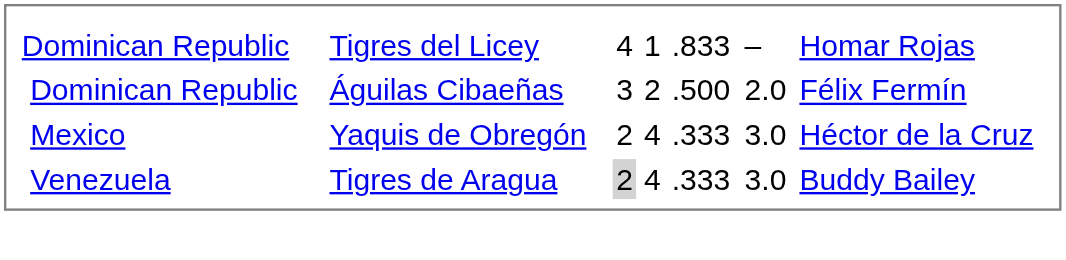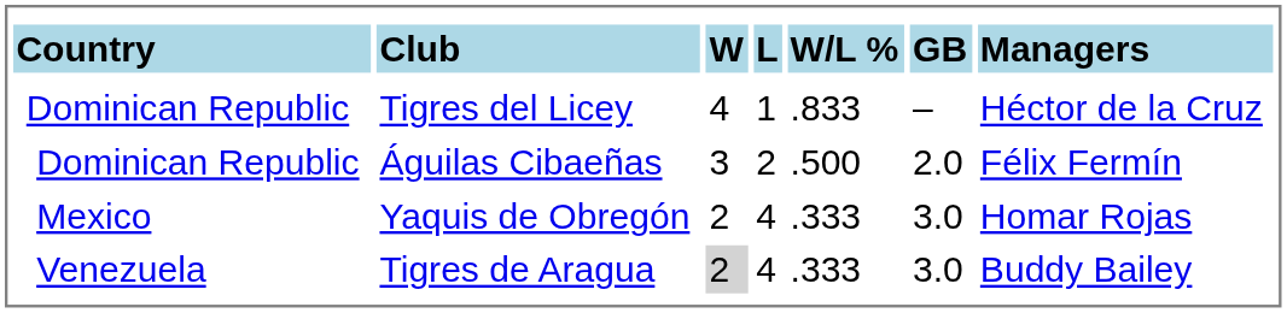+ row: Country | Club | W | L | W/L % | GB | Managers
Tigres del Licey | column 7: Homar Rojas -> Héctor de la Cruz
Yaquis de Obregón | column 7: Héctor de la Cruz -> Homar Rojas
